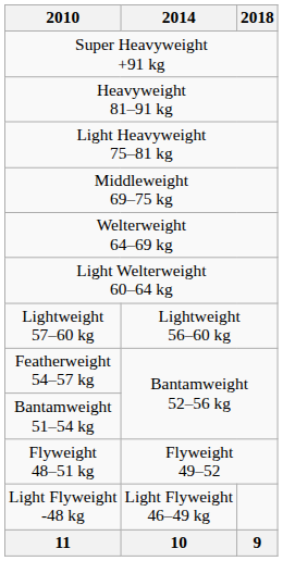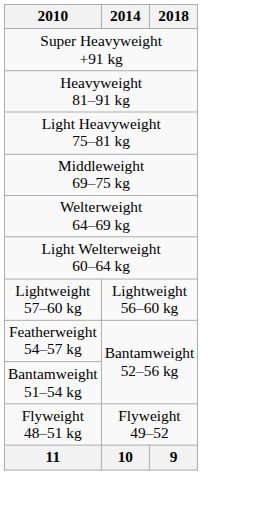- row: Light Flyweight -48 kg | Light Flyweight 46–49 kg
